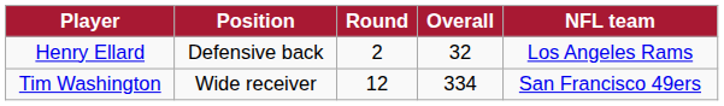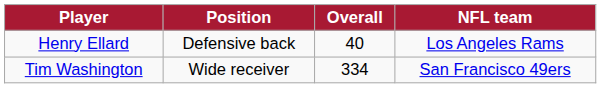- column: Round | 2 | 12
Henry Ellard | Overall: 32 -> 40
